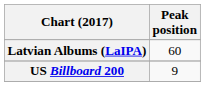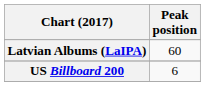US Billboard 200 | Peak position: 9 -> 6
